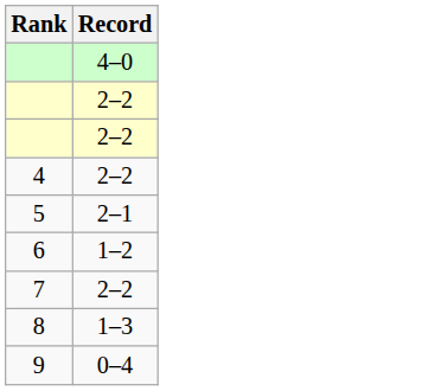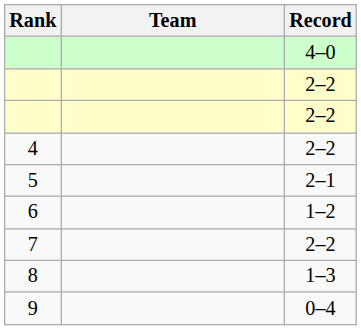+ column: Team
